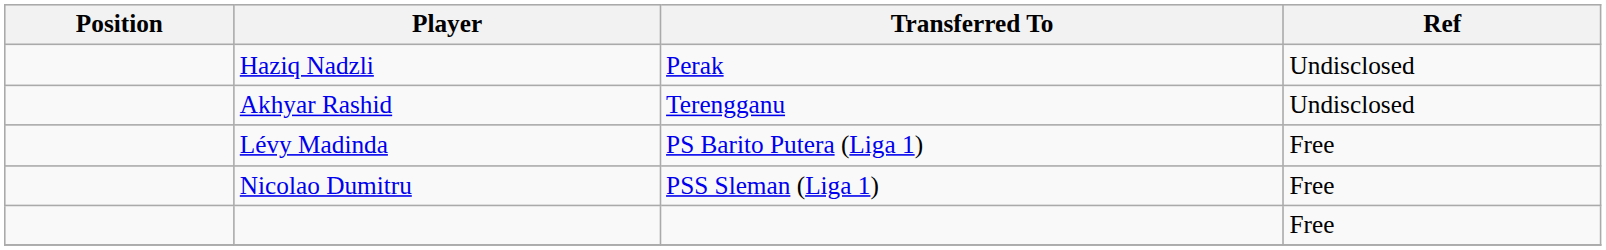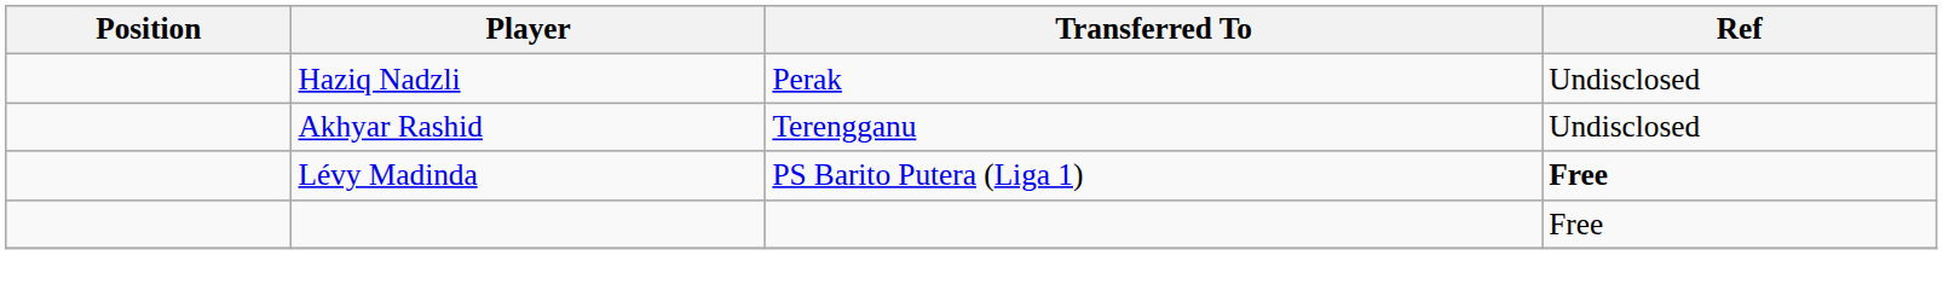Lévy Madinda | Ref: normal -> bold
- row: Nicolao Dumitru | PSS Sleman (Liga 1) | Free
